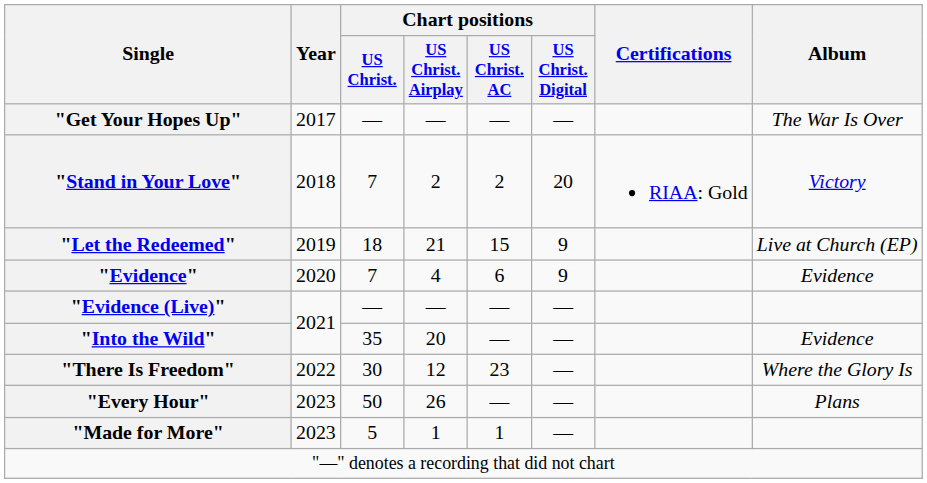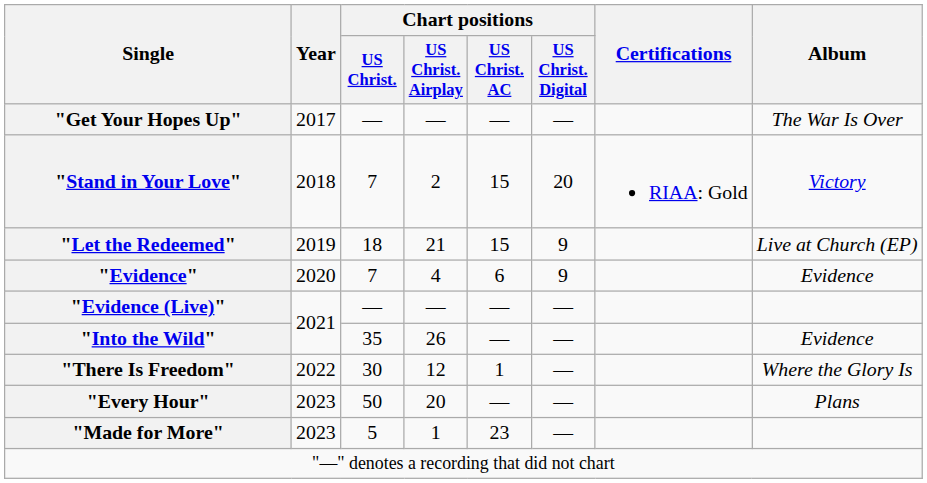"Stand in Your Love" | Chart positions / US Christ. AC: 2 -> 15
"Into the Wild" | Chart positions / US Christ. Airplay: 20 -> 26
"There Is Freedom" | Chart positions / US Christ. AC: 23 -> 1
"Every Hour" | Chart positions / US Christ. Airplay: 26 -> 20
"Made for More" | Chart positions / US Christ. AC: 1 -> 23
